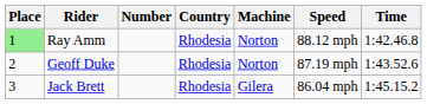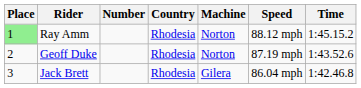Ray Amm | Time: 1:42.46.8 -> 1:45.15.2
Jack Brett | Time: 1:45.15.2 -> 1:42.46.8
